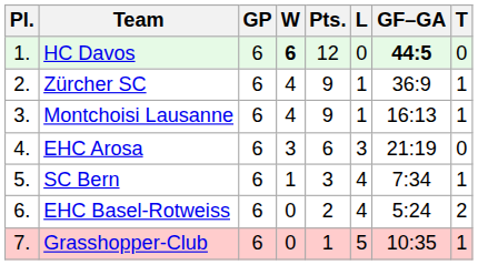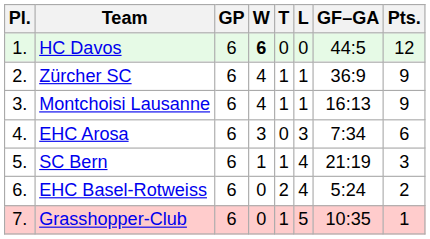columns swapped: T <-> Pts.
HC Davos | GF–GA: bold -> normal
EHC Arosa | GF–GA: 21:19 -> 7:34
SC Bern | GF–GA: 7:34 -> 21:19
